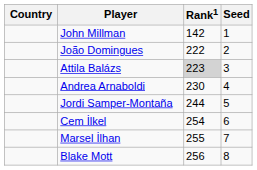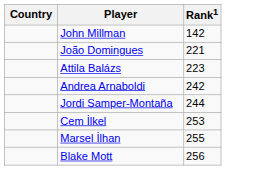- column: Seed | 1 | 2 | 3 | 4 | 5 | 6 | 7 | 8
João Domingues | Rank1: 222 -> 221
Attila Balázs | Rank1: lightgrey background -> no background
Andrea Arnaboldi | Rank1: 230 -> 242
Cem İlkel | Rank1: 254 -> 253
